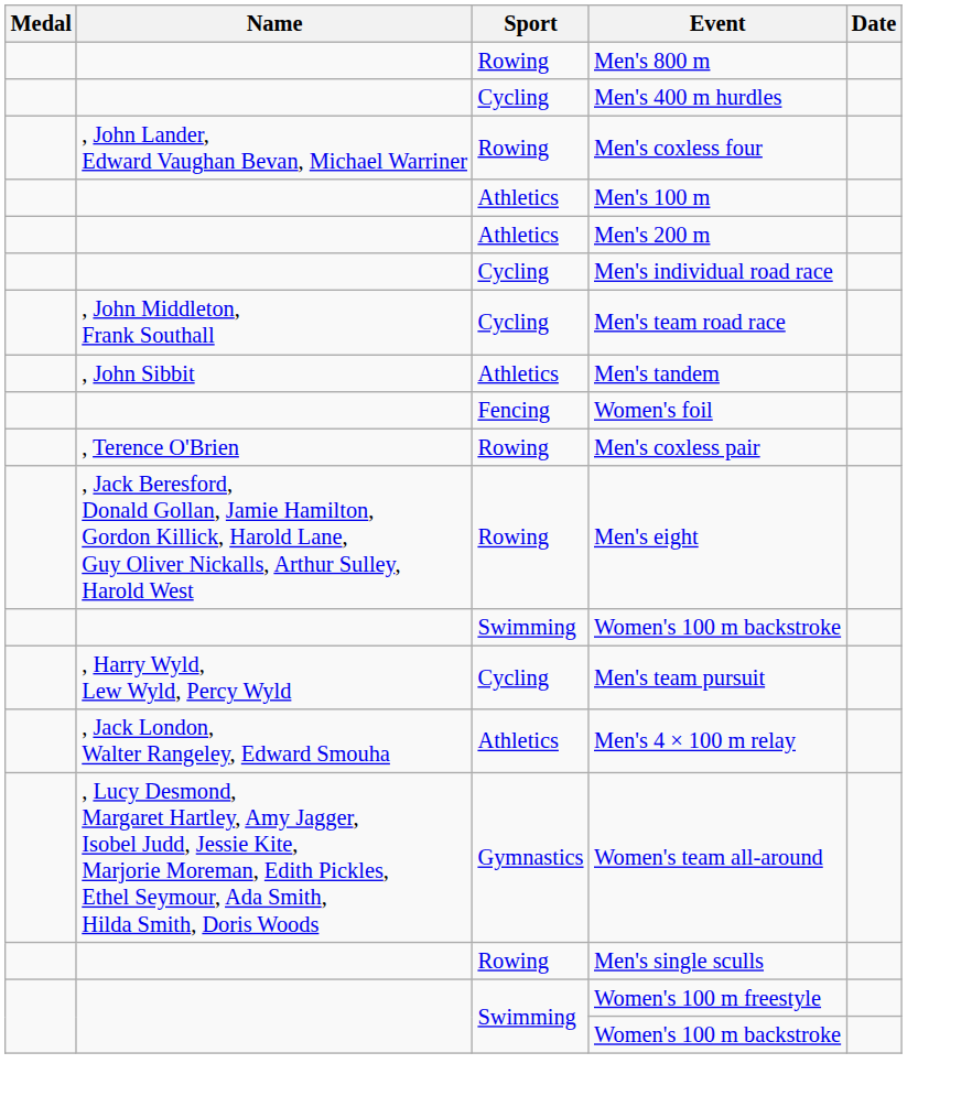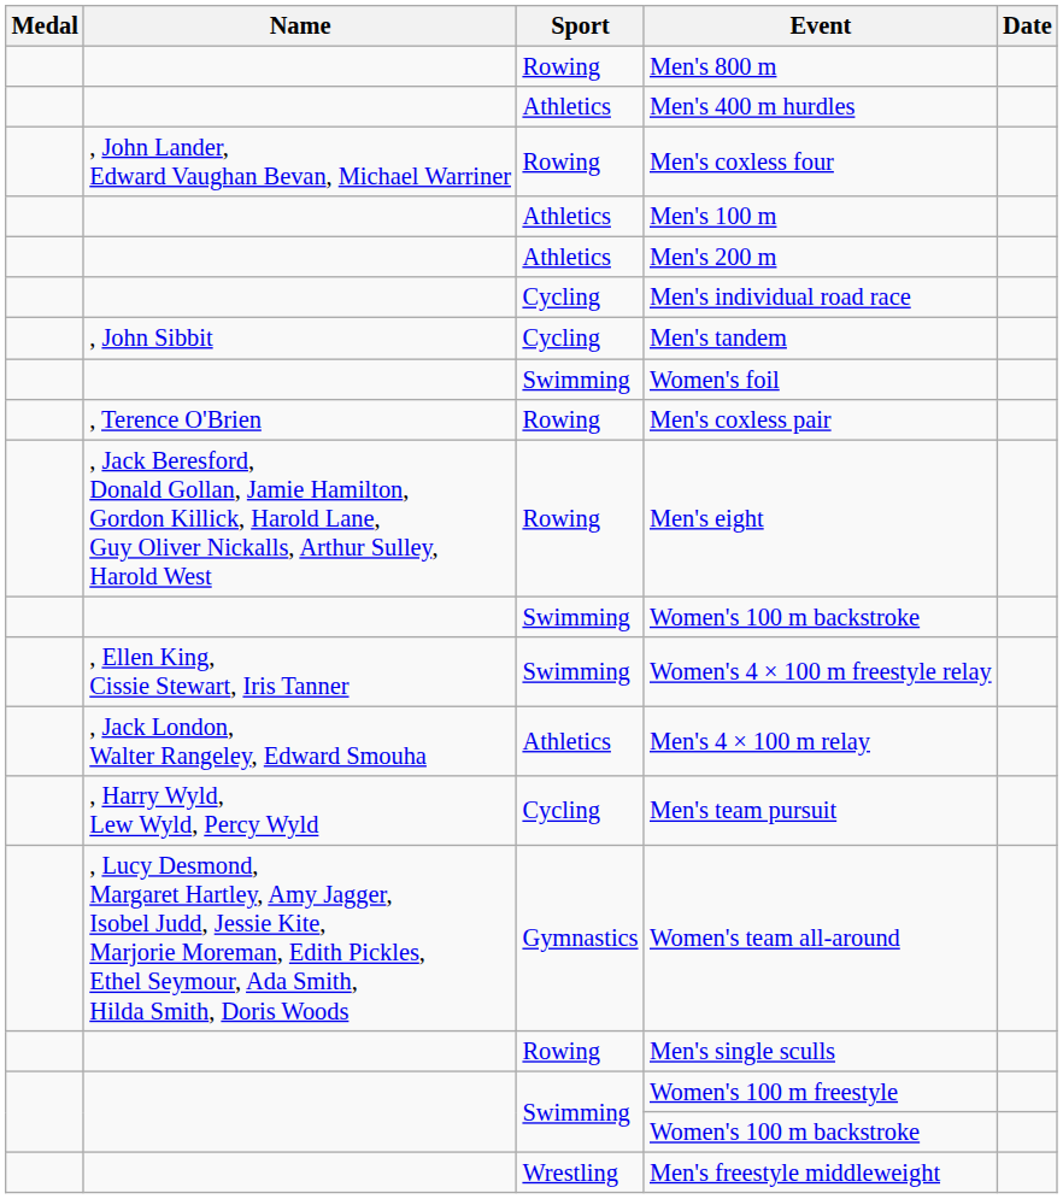Men's 400 m hurdles | Sport: Cycling -> Athletics
- row: , John Middleton, Frank Southall | Cycling | Men's team road race
Men's tandem | Sport: Athletics -> Cycling
Women's foil | Sport: Fencing -> Swimming
+ row: , Ellen King, Cissie Stewart, Iris Tanner | Swimming | Women's 4 × 100 m freestyle relay
rows swapped: Men's 4 × 100 m relay <-> Men's team pursuit
+ row: Wrestling | Men's freestyle middleweight
